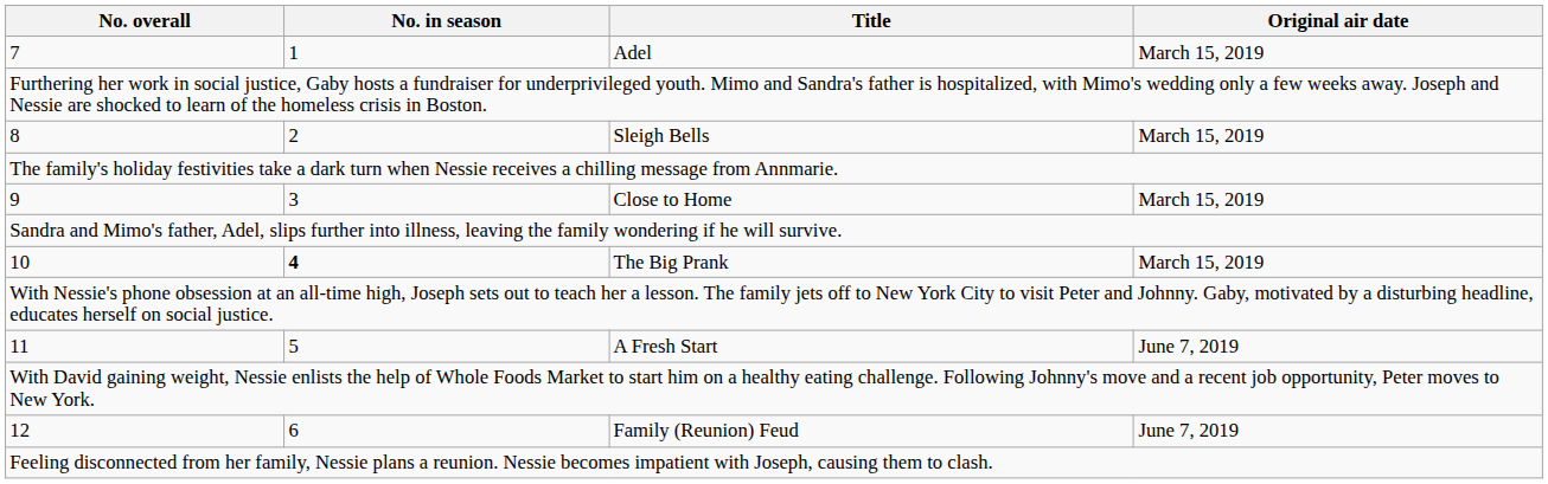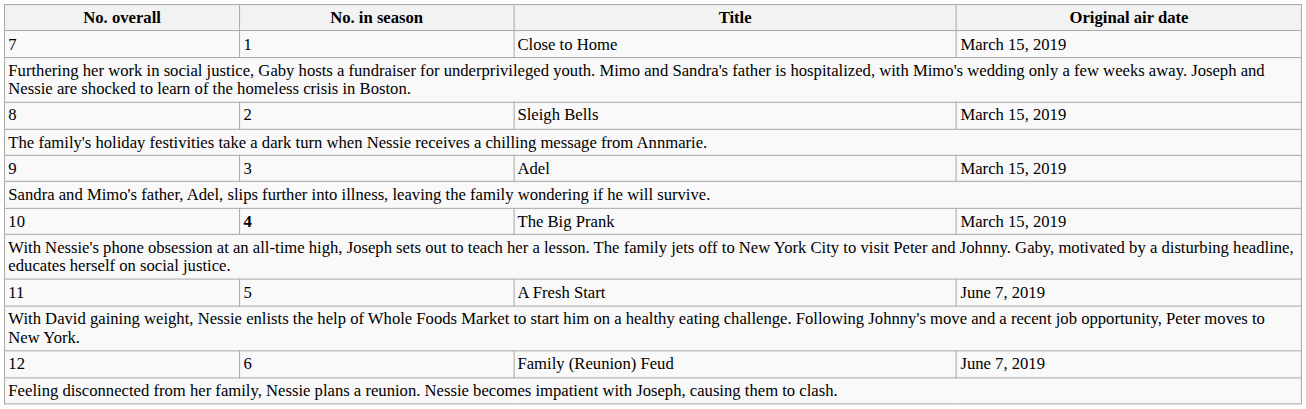7 | Title: Adel -> Close to Home
9 | Title: Close to Home -> Adel
